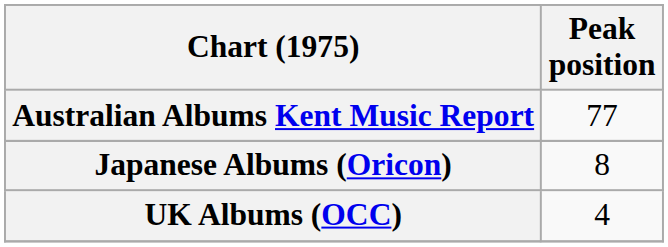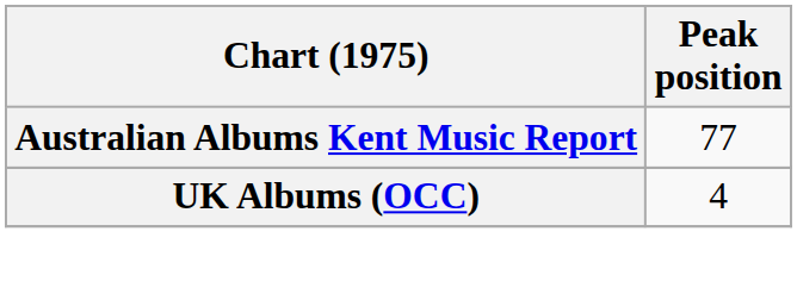- row: Japanese Albums (Oricon) | 8
